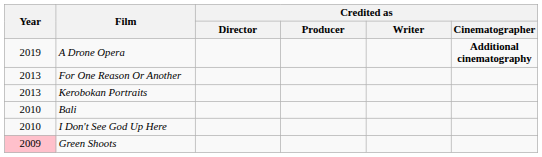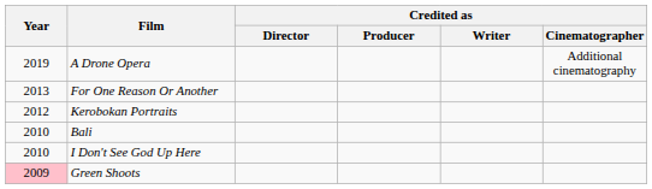A Drone Opera | Credited as / Cinematographer: bold -> normal
Kerobokan Portraits | Year: 2013 -> 2012
